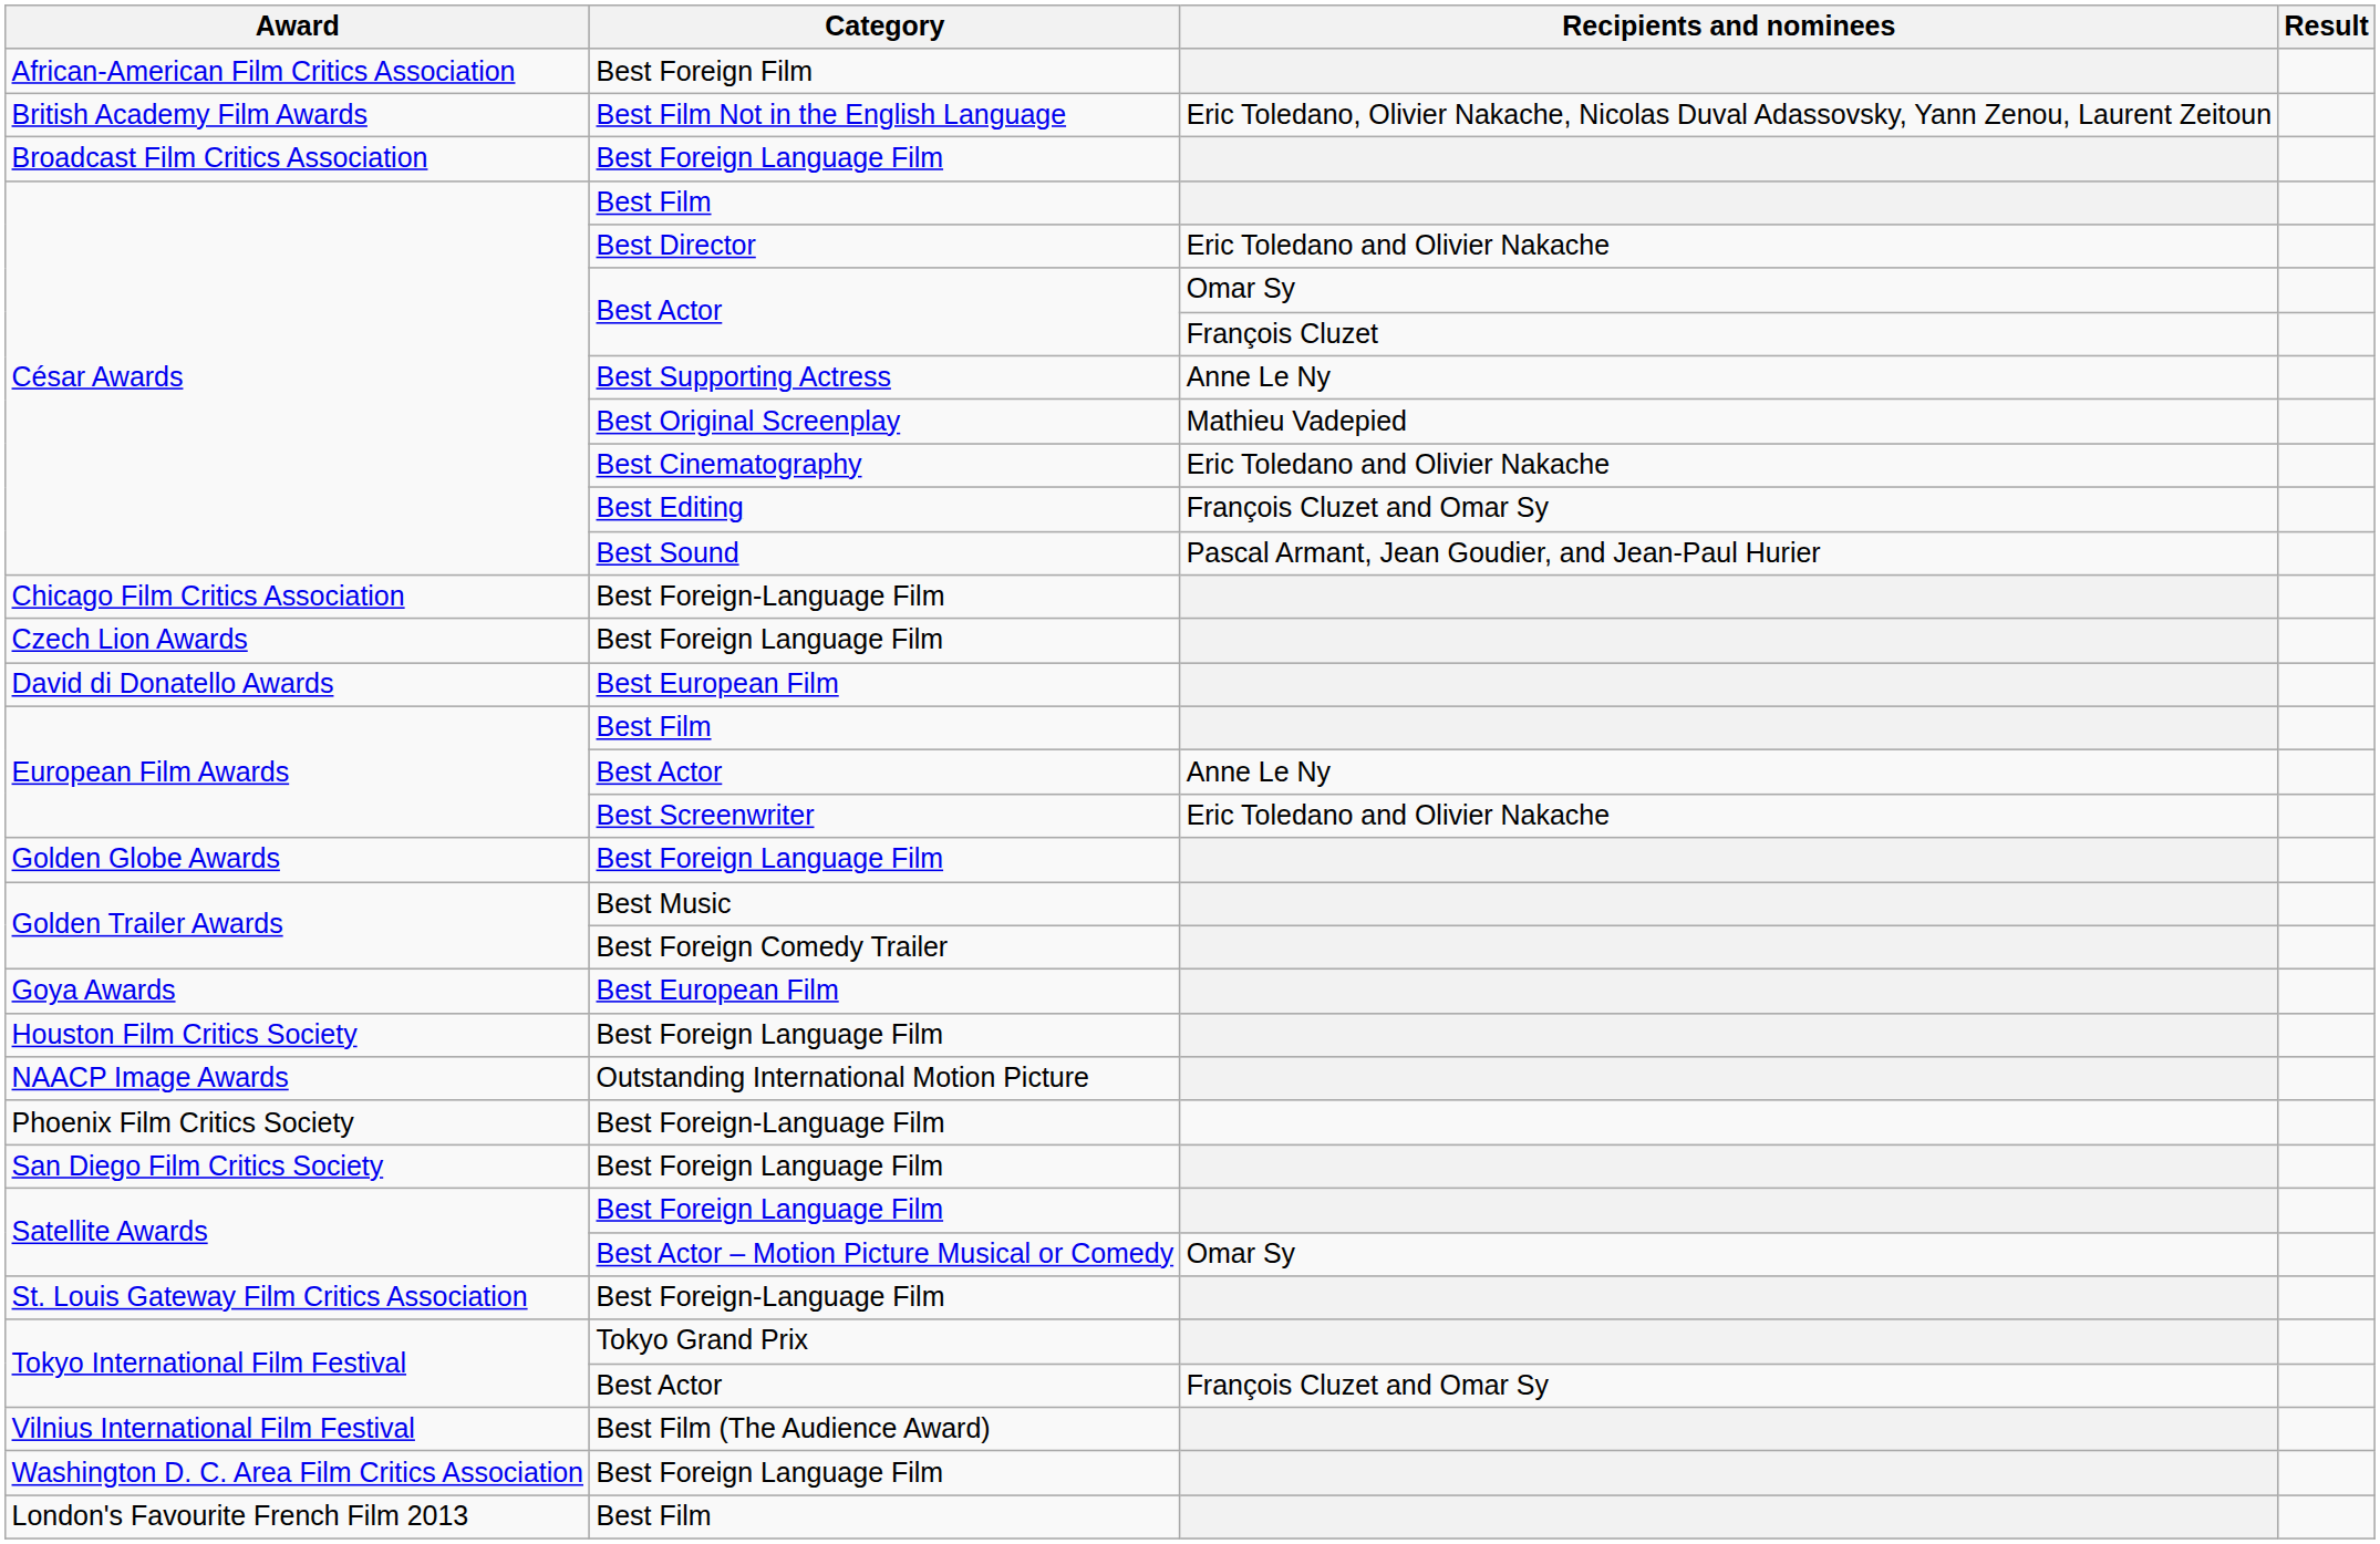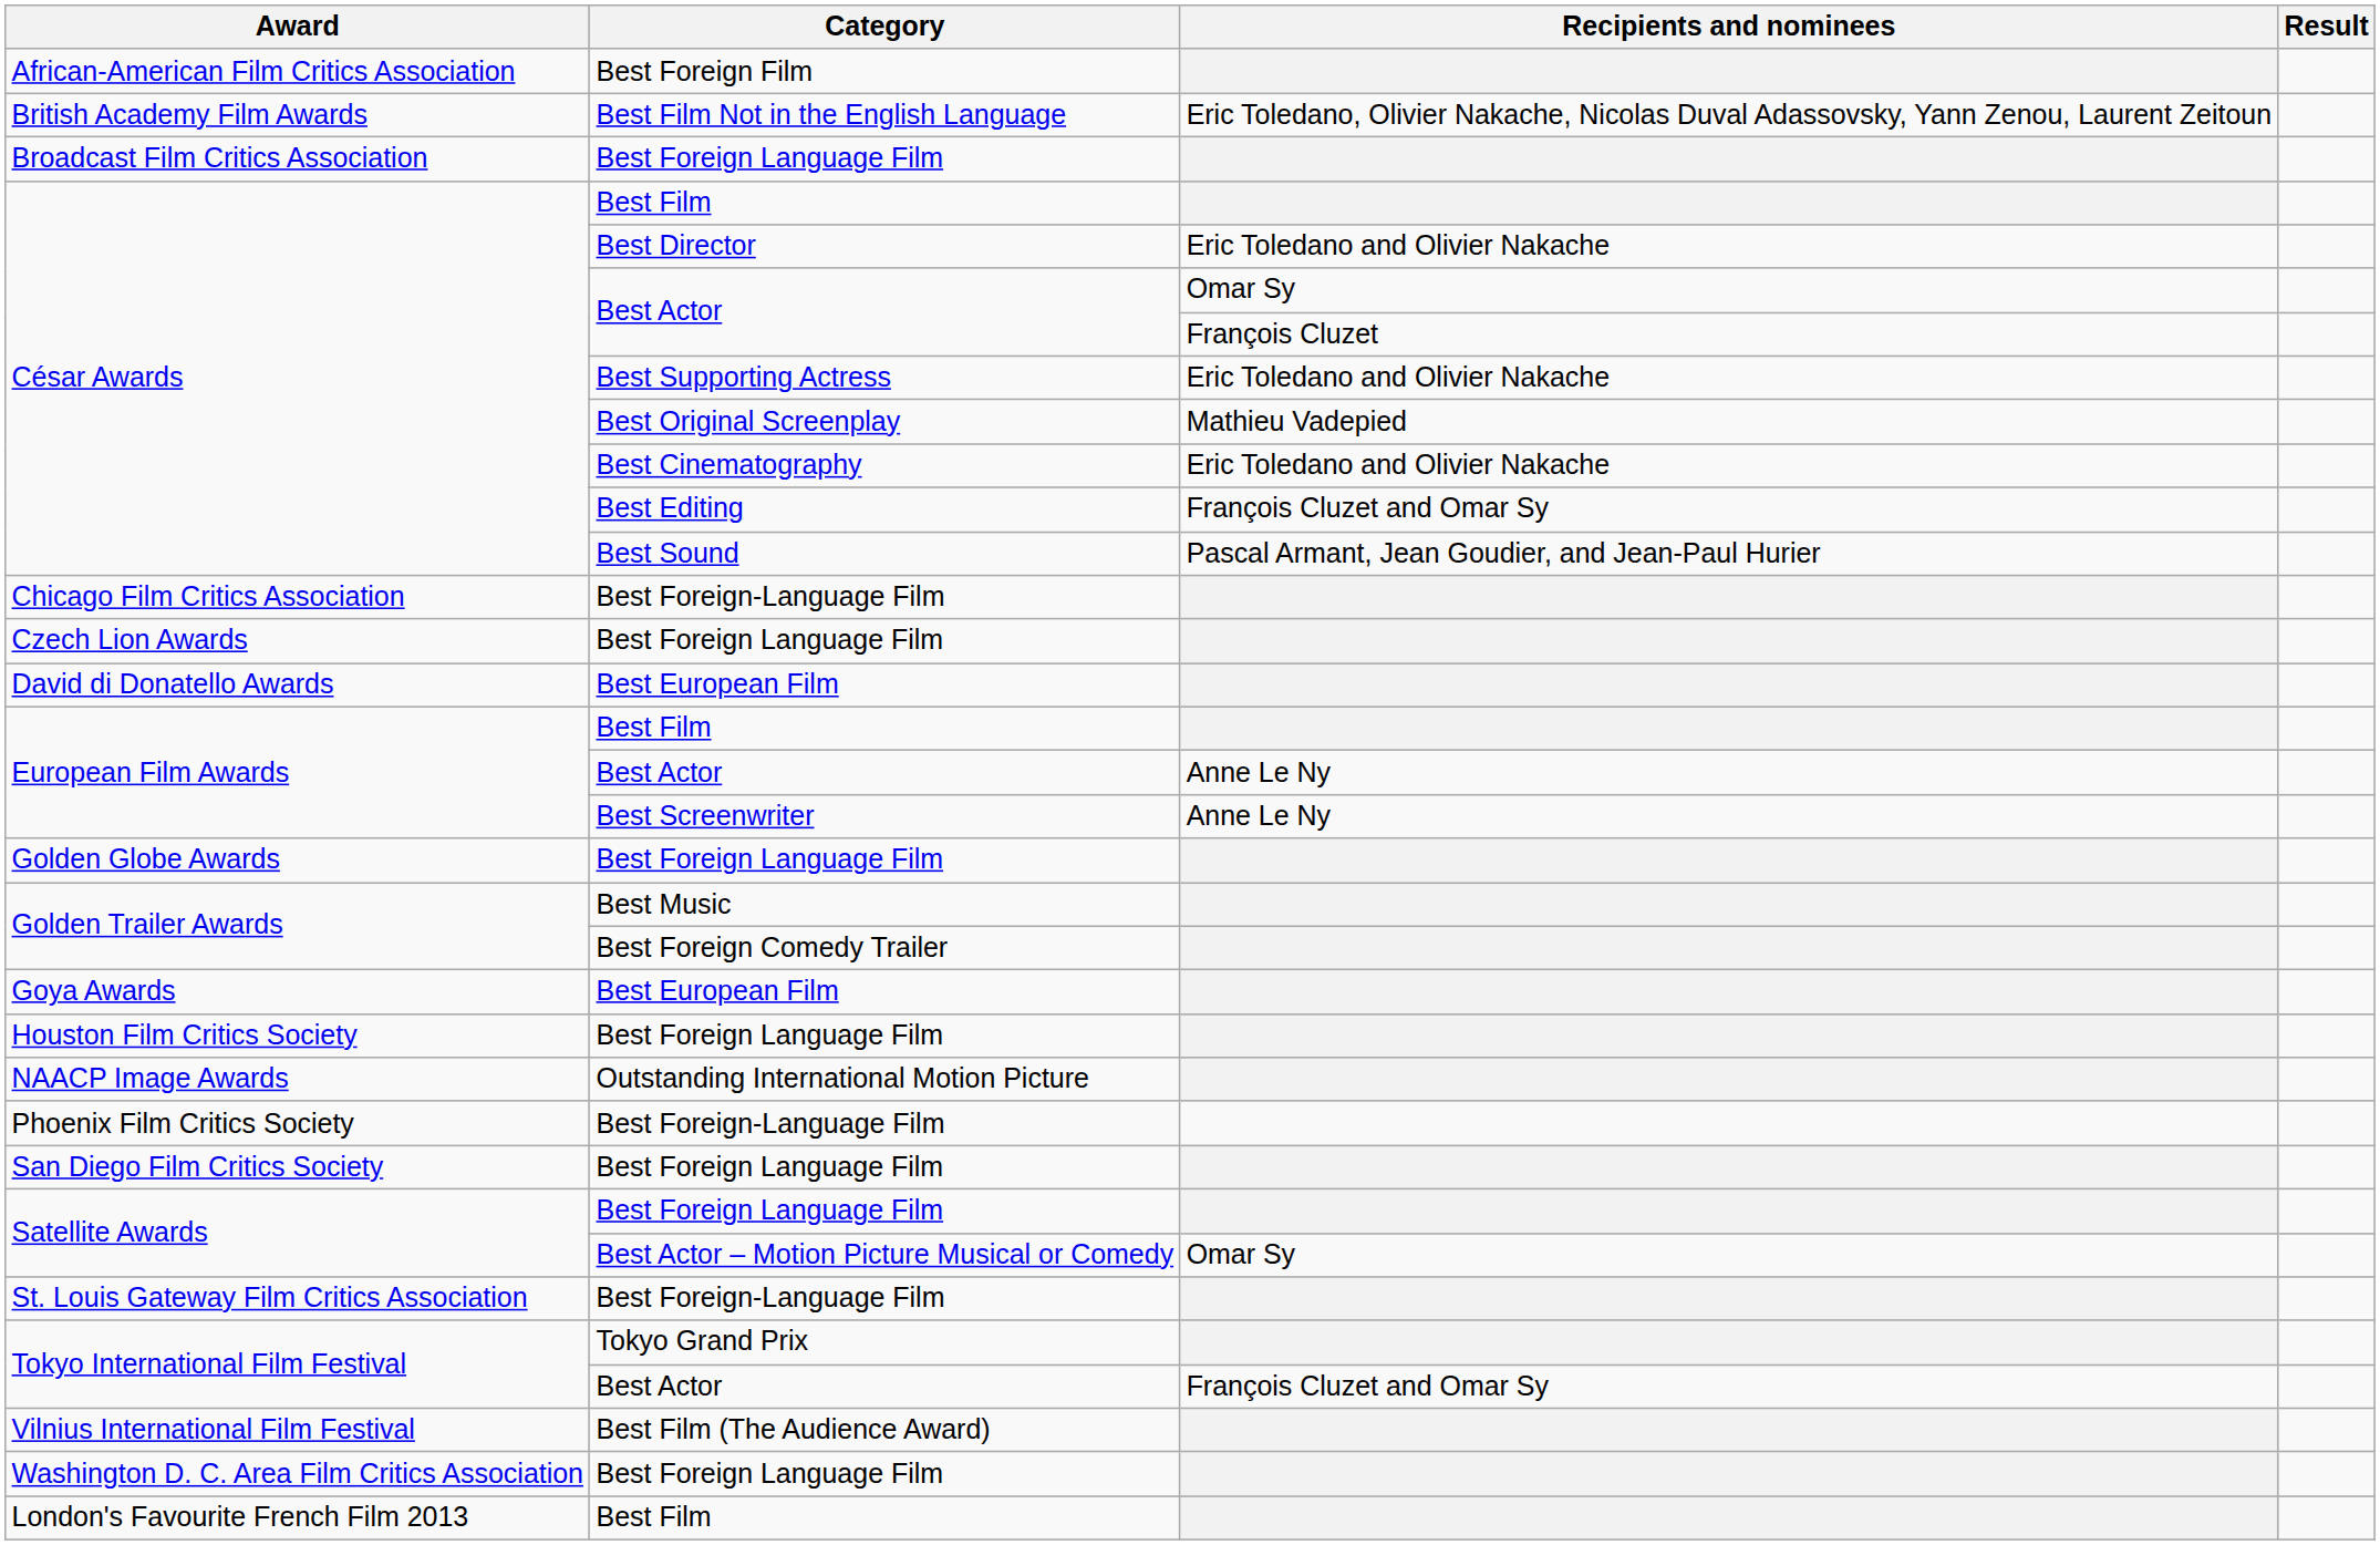César Awards / Best Supporting Actress | Recipients and nominees: Anne Le Ny -> Eric Toledano and Olivier Nakache
European Film Awards / Best Screenwriter | Recipients and nominees: Eric Toledano and Olivier Nakache -> Anne Le Ny
